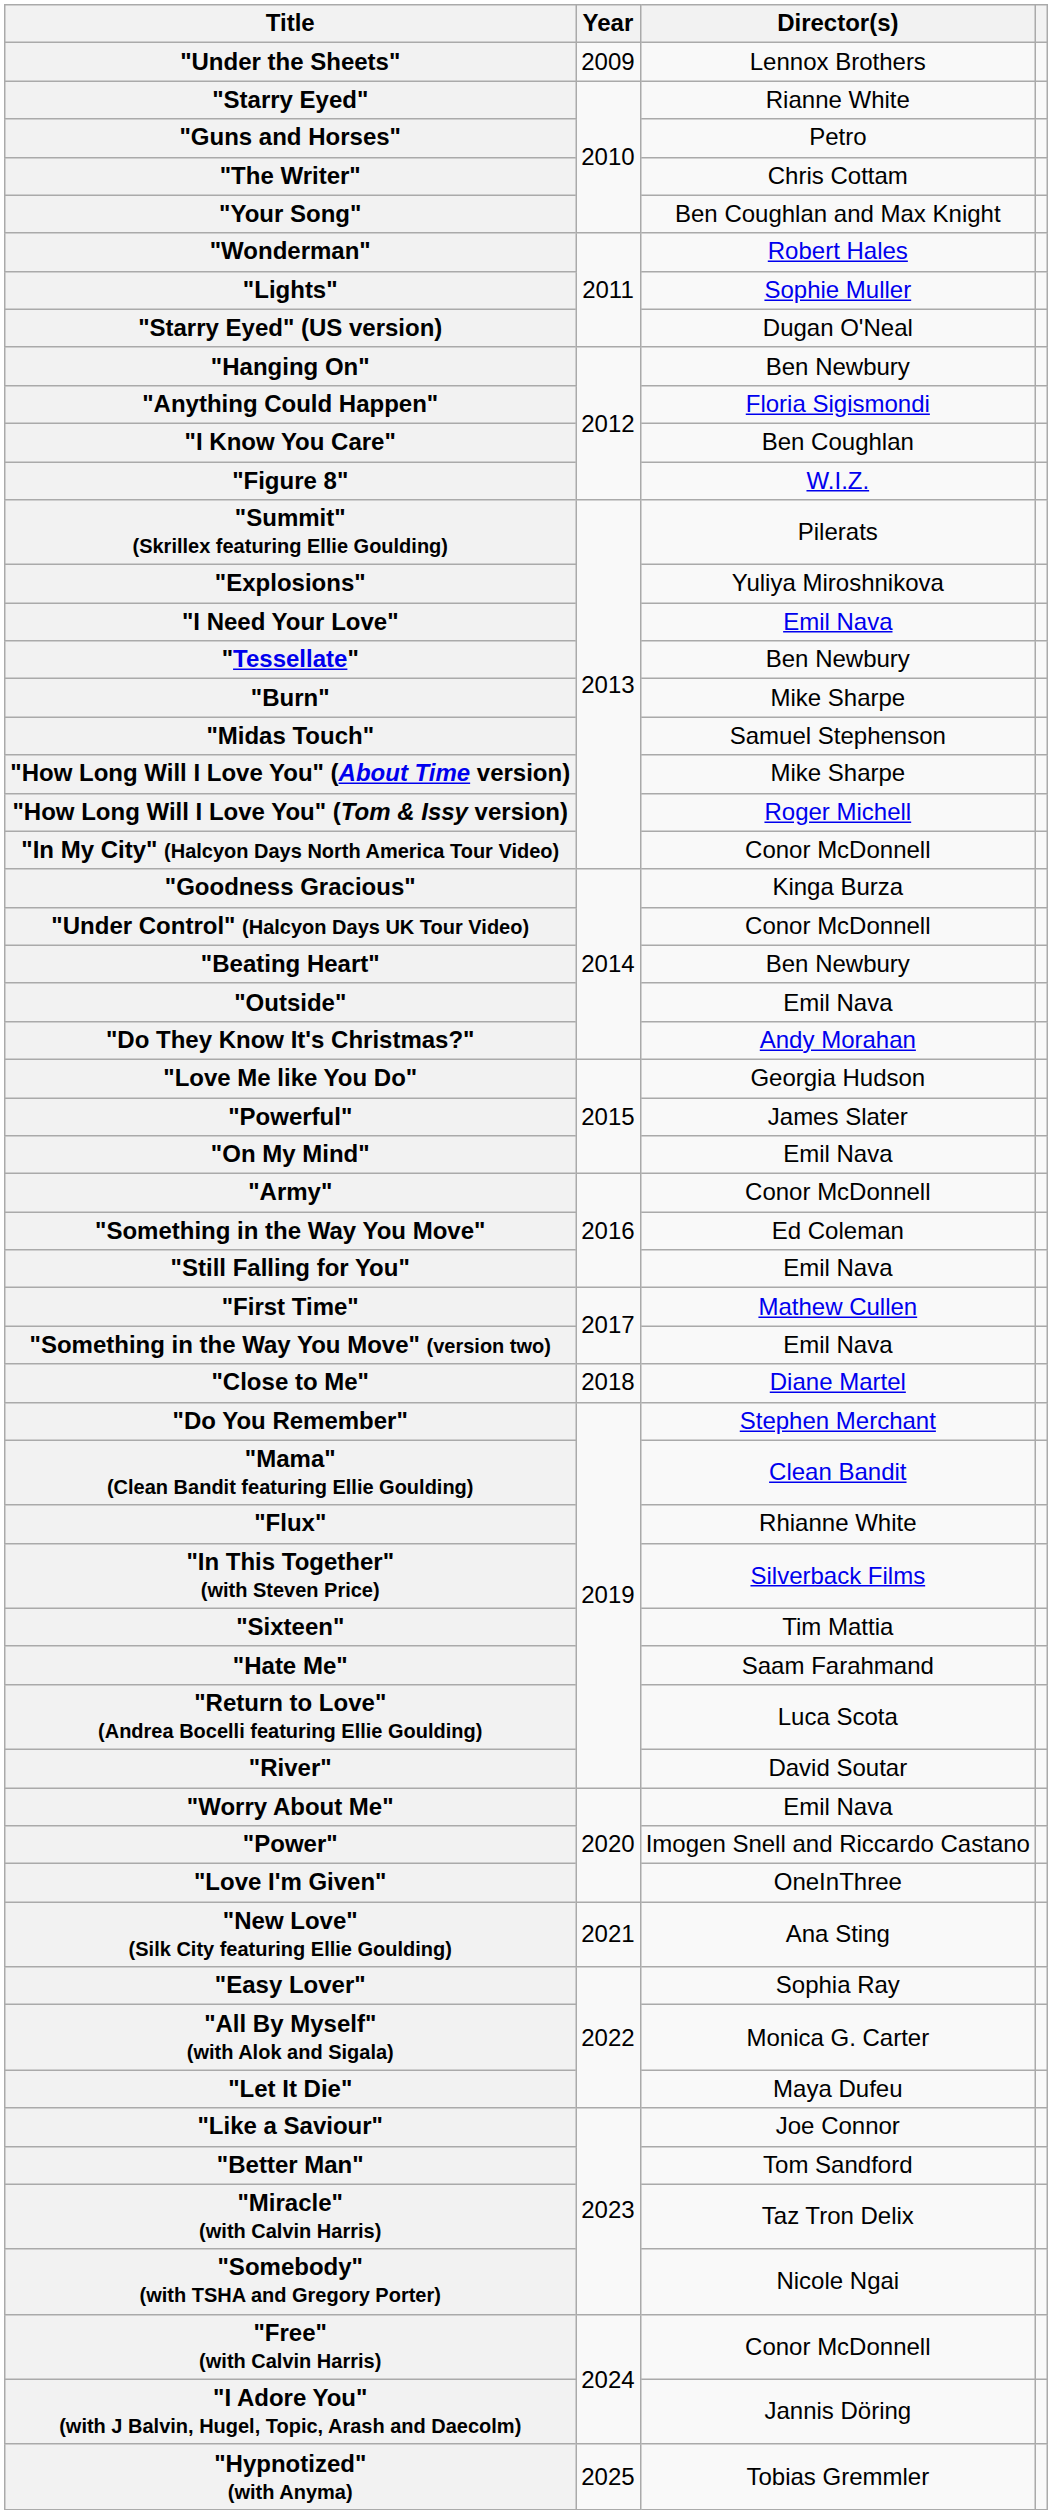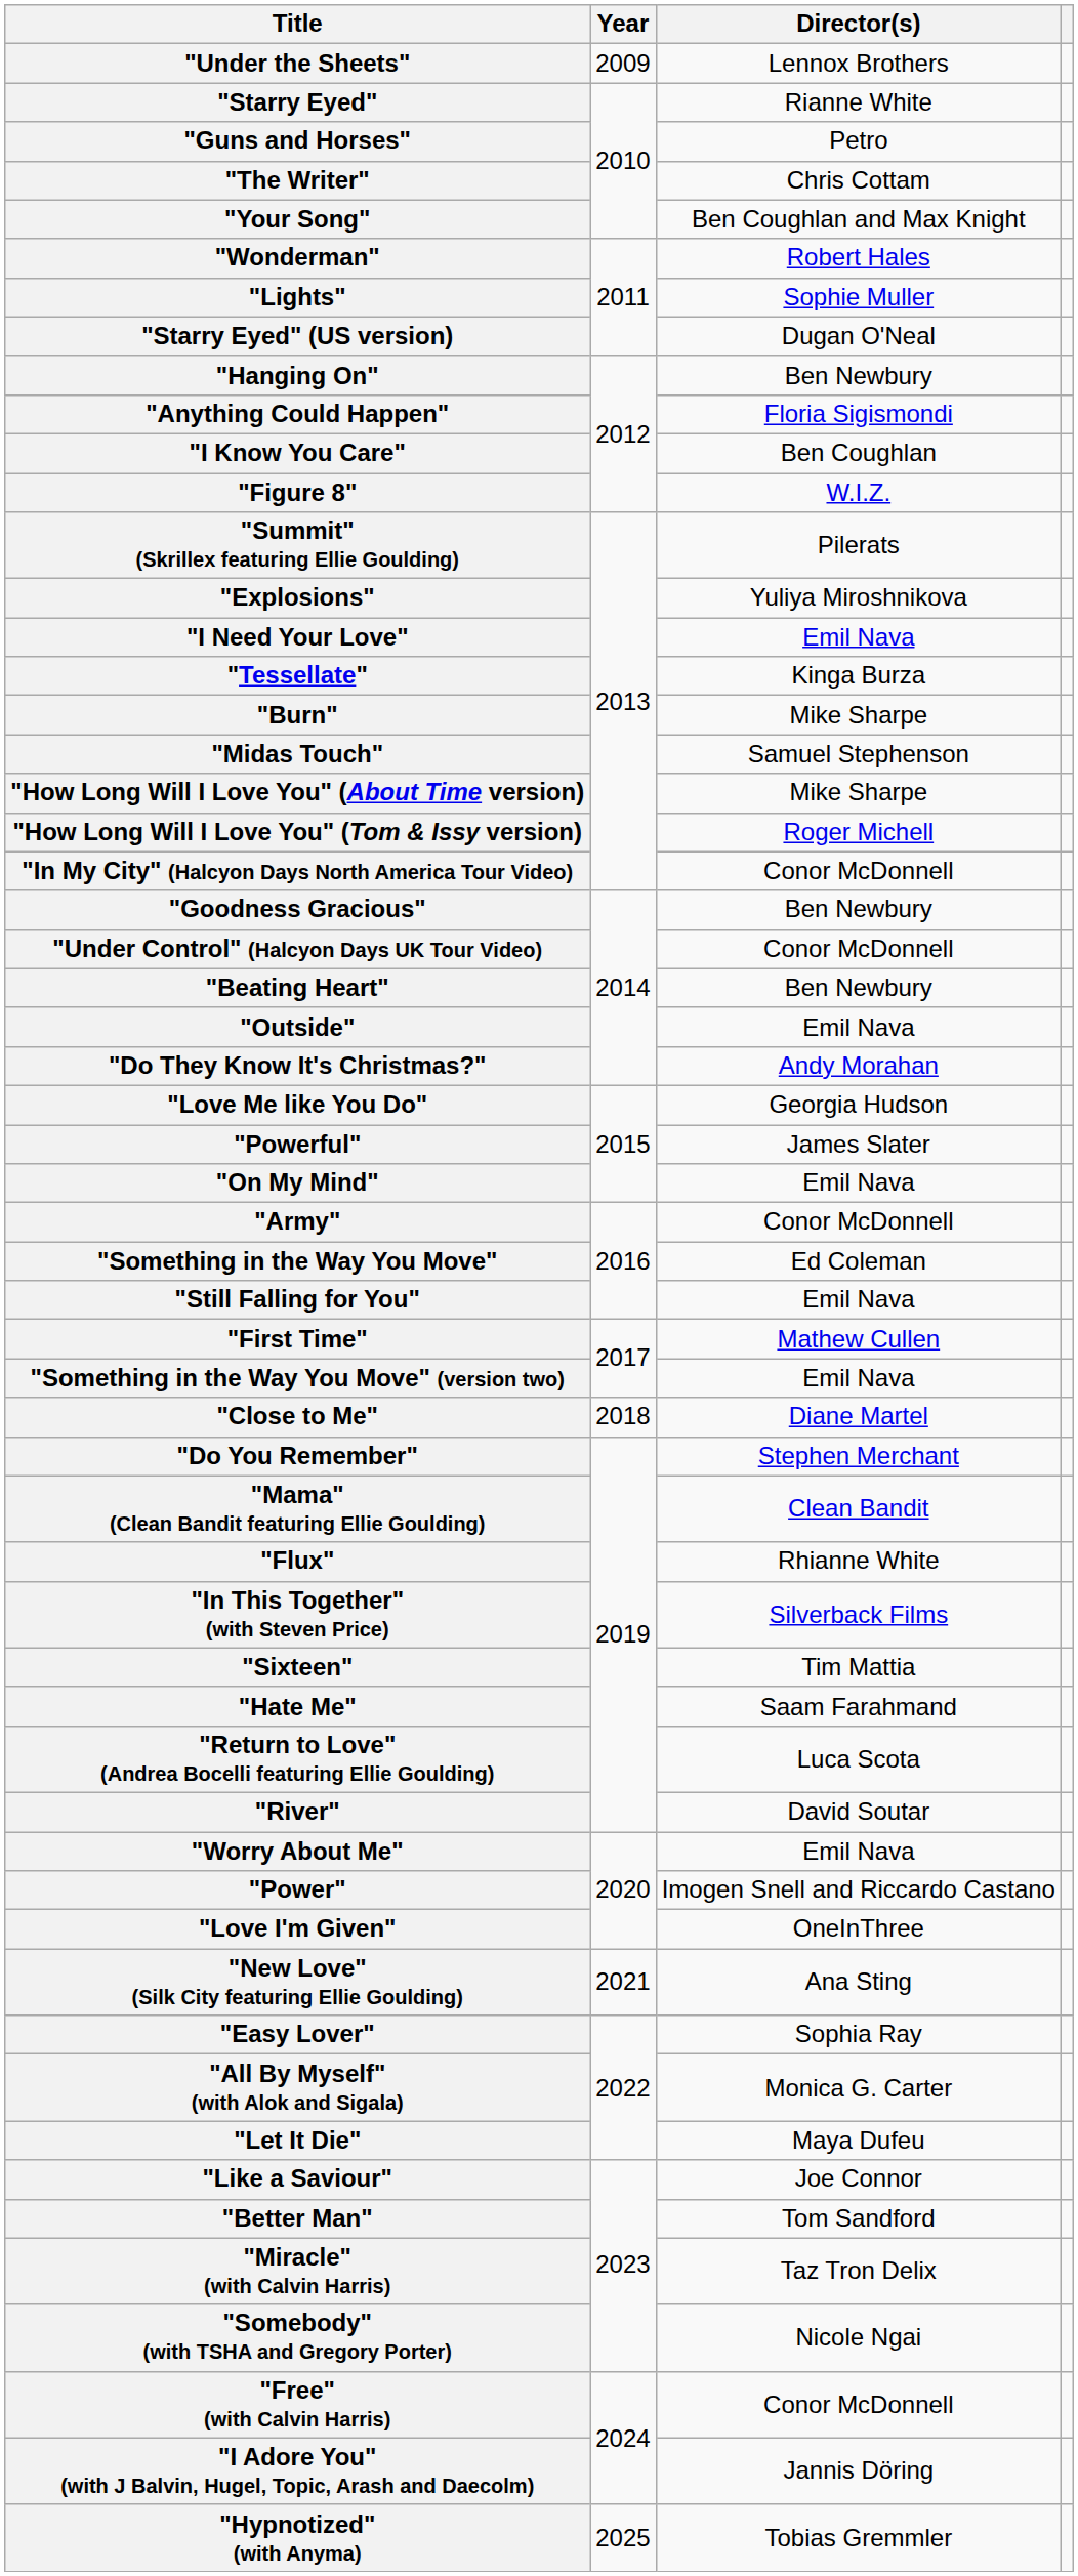"Tessellate" | Director(s): Ben Newbury -> Kinga Burza
"Goodness Gracious" | Director(s): Kinga Burza -> Ben Newbury
